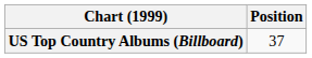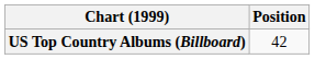US Top Country Albums (Billboard) | Position: 37 -> 42
